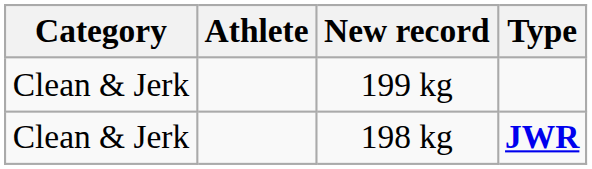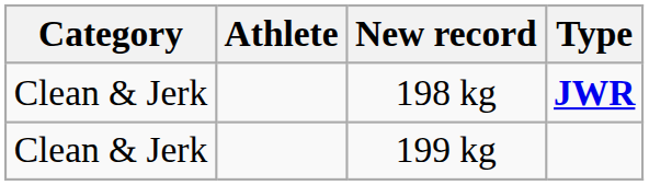rows swapped: 198 kg <-> 199 kg
